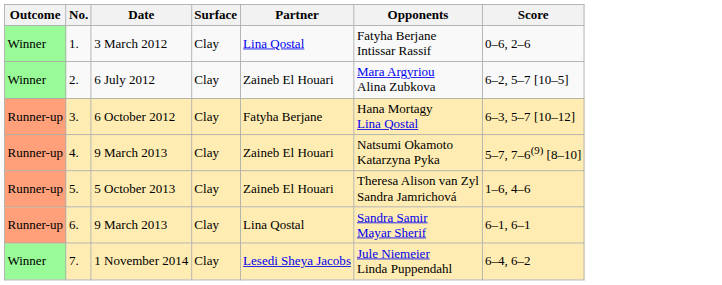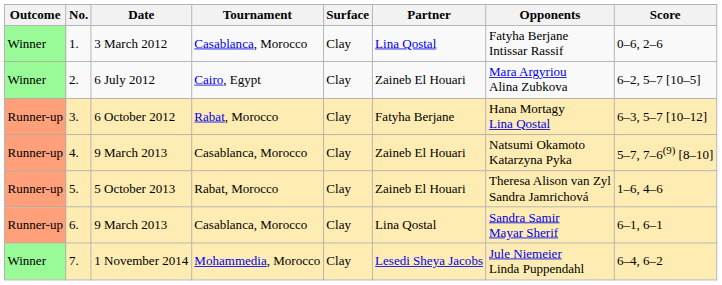+ column: Tournament | Casablanca, Morocco | Cairo, Egypt | Rabat, Morocco | Casablanca, Morocco | Rabat, Morocco | Casablanca, Morocco | Mohammedia, Morocco
